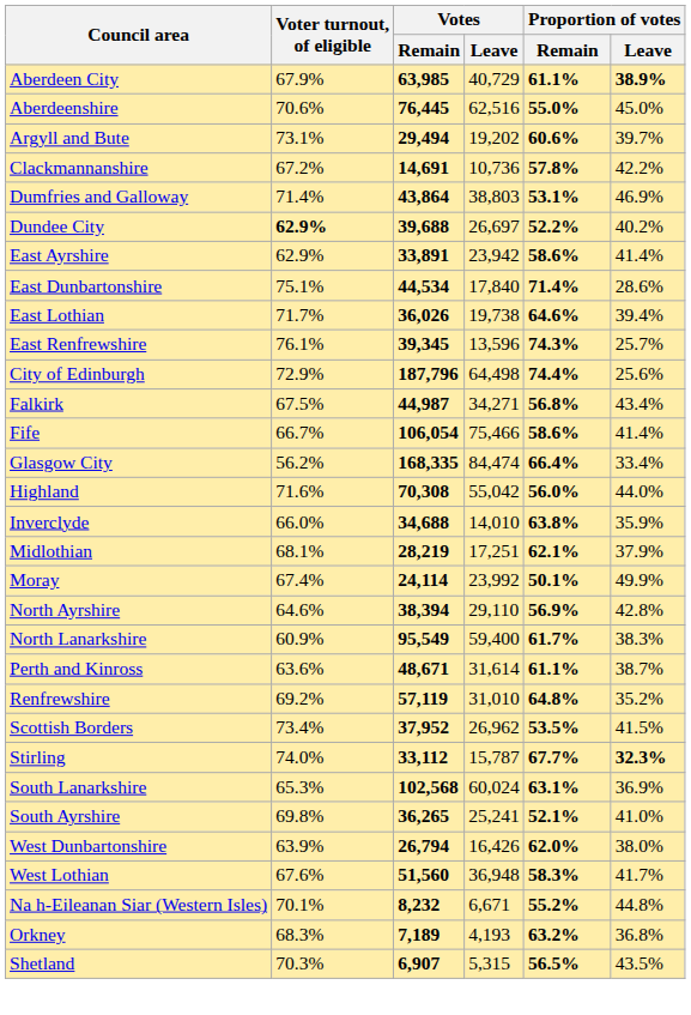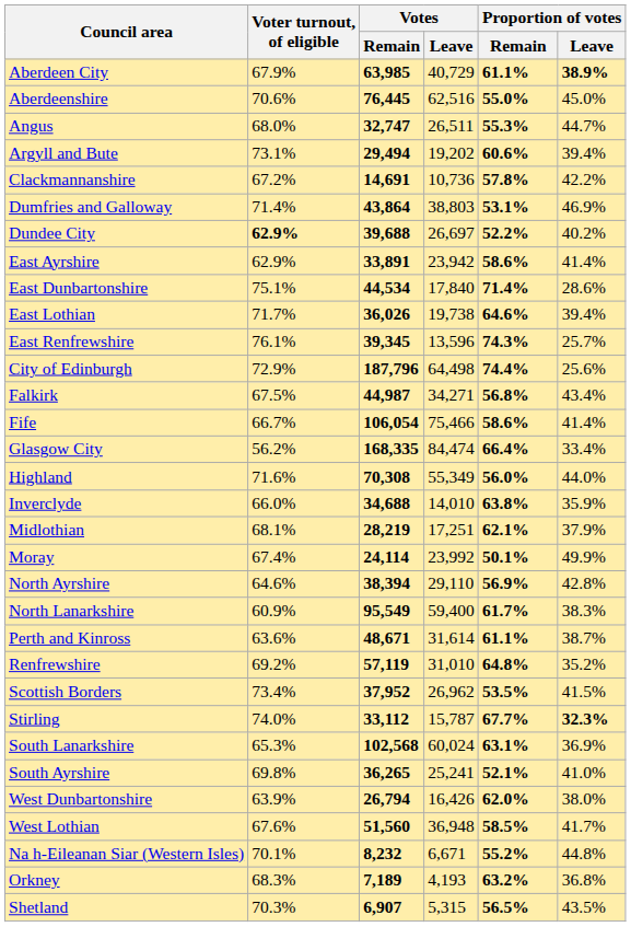+ row: Angus | 68.0% | 32,747 | 26,511 | 55.3% | 44.7%
Argyll and Bute | Proportion of votes / Leave: 39.7% -> 39.4%
Highland | Votes / Leave: 55,042 -> 55,349
West Lothian | Proportion of votes / Remain: 58.3% -> 58.5%
